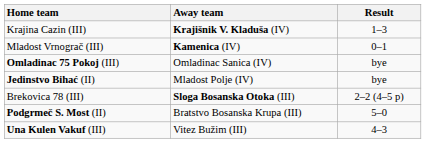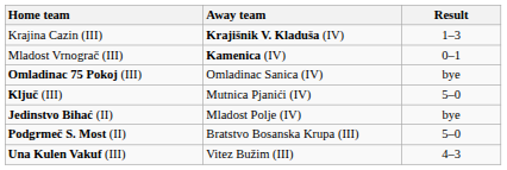+ row: Ključ (III) | Mutnica Pjanići (IV) | 5–0
- row: Brekovica 78 (III) | Sloga Bosanska Otoka (III) | 2–2 (4–5 p)
